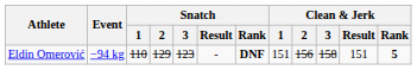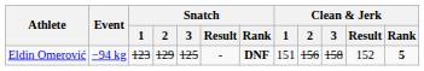Eldin Omerović | Snatch / 1: 110 -> 123
Eldin Omerović | Snatch / 3: 123 -> 125
Eldin Omerović | Clean & Jerk / Result: 151 -> 152
